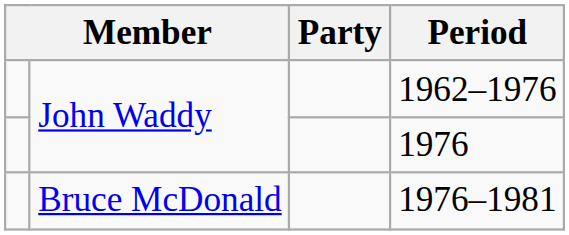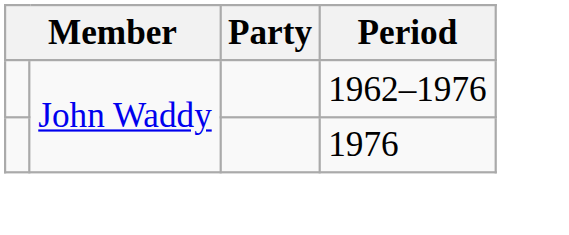- row: Bruce McDonald | 1976–1981
